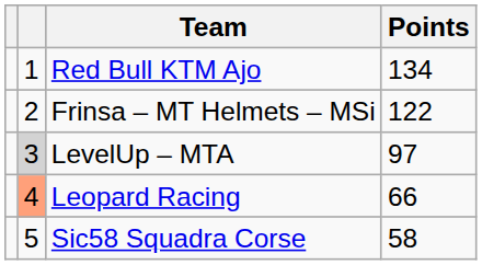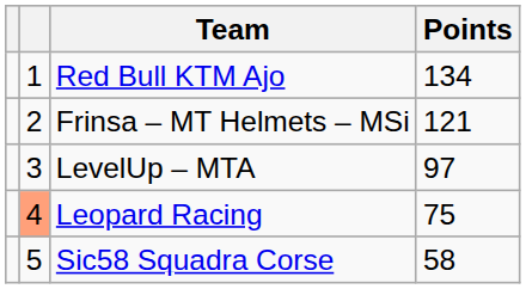Frinsa – MT Helmets – MSi | Points: 122 -> 121
LevelUp – MTA | column 2: lightgrey background -> no background
Leopard Racing | Points: 66 -> 75
